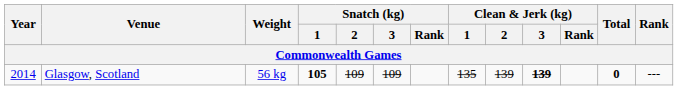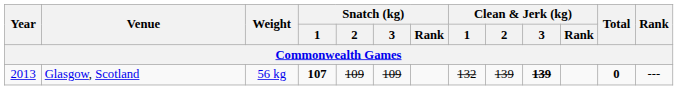Glasgow, Scotland | Year: 2014 -> 2013
Glasgow, Scotland | Snatch (kg) / 1: 105 -> 107
Glasgow, Scotland | Clean & Jerk (kg) / 1: 135 -> 132
